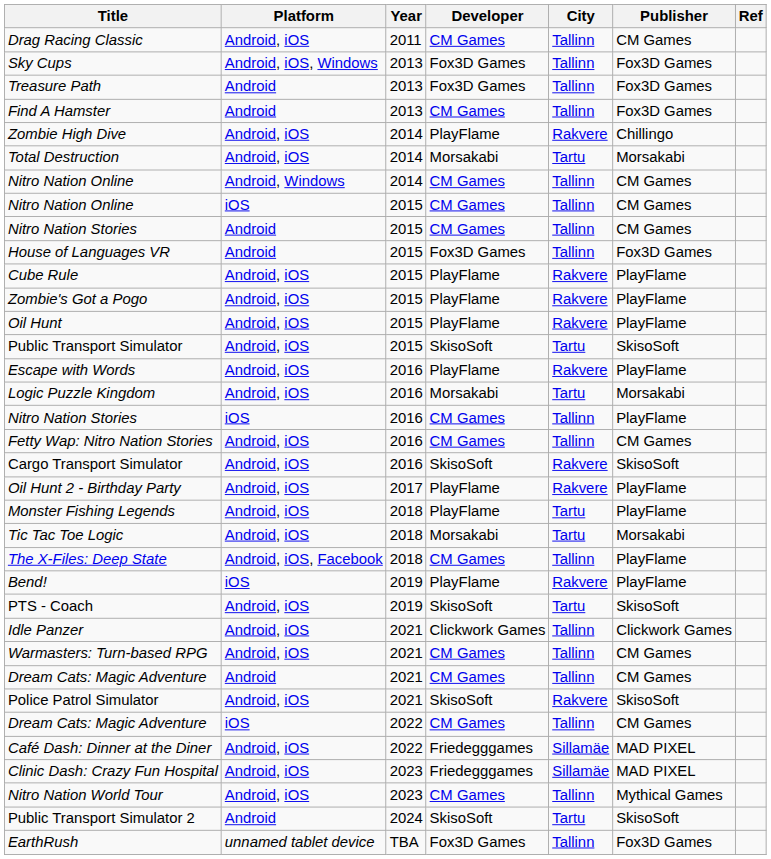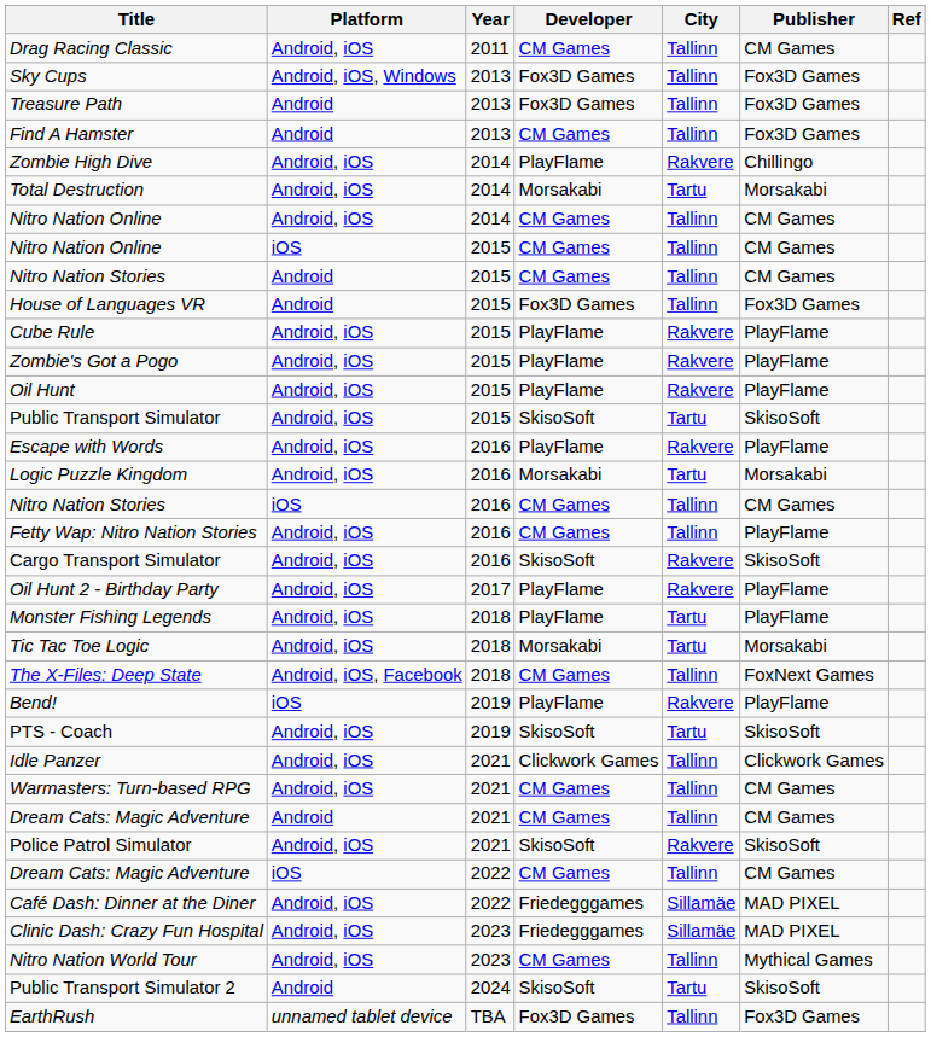Nitro Nation Online / 2014 | Platform: Android, Windows -> Android, iOS
Nitro Nation Stories / 2016 | Publisher: PlayFlame -> CM Games
Fetty Wap: Nitro Nation Stories | Publisher: CM Games -> PlayFlame
The X-Files: Deep State | Publisher: PlayFlame -> FoxNext Games
